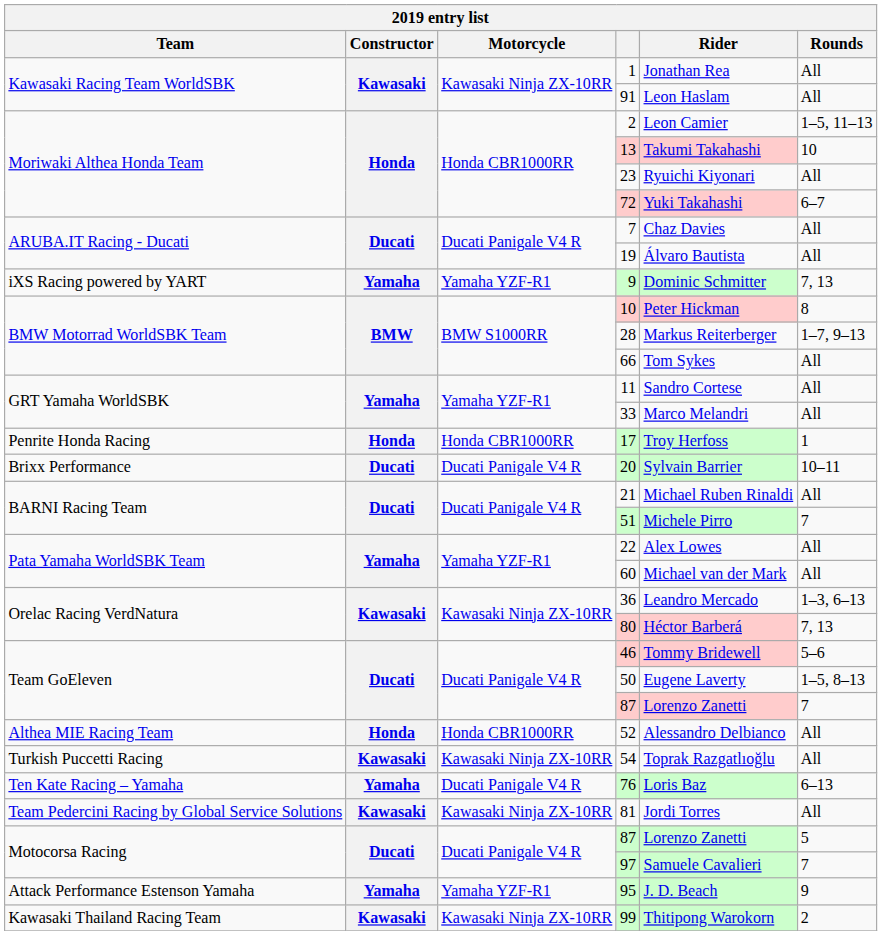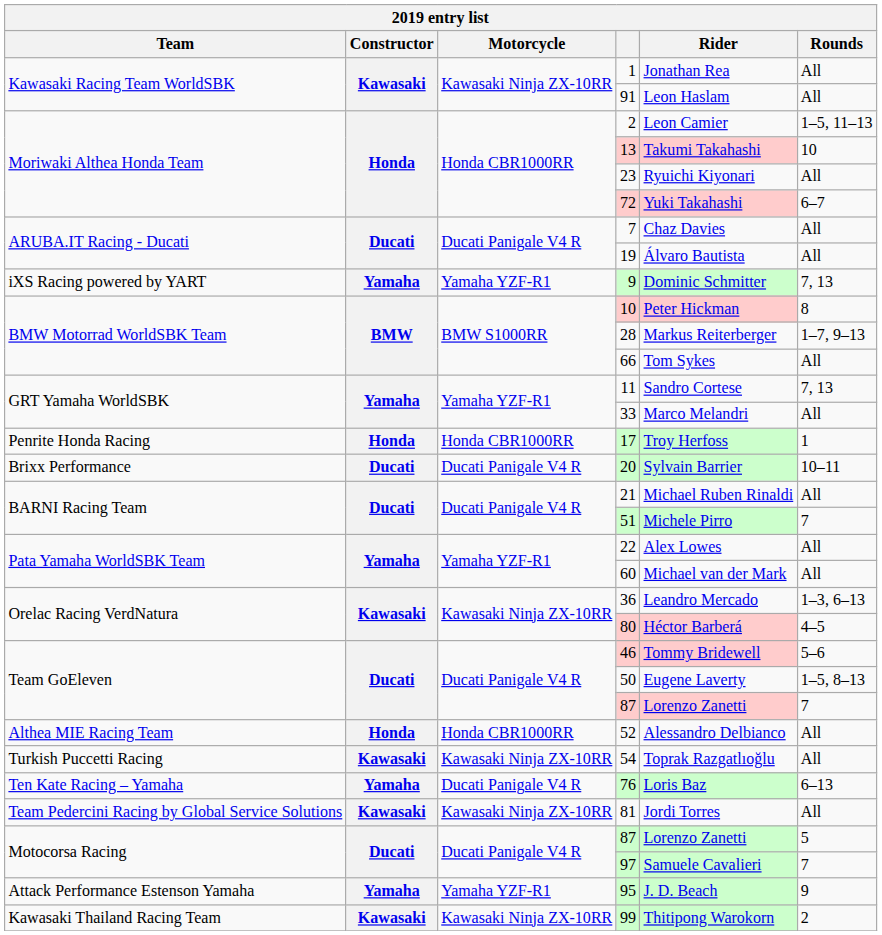11 | Rounds: All -> 7, 13
80 | Rounds: 7, 13 -> 4–5
